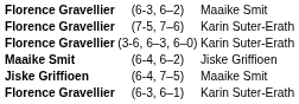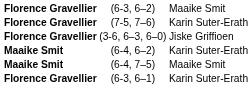(3-6, 6–3, 6–0) | column 3: Karin Suter-Erath -> Jiske Griffioen
(6-4, 6–2) | column 3: Jiske Griffioen -> Karin Suter-Erath
(6-4, 7–5) | column 1: Jiske Griffioen -> Maaike Smit
